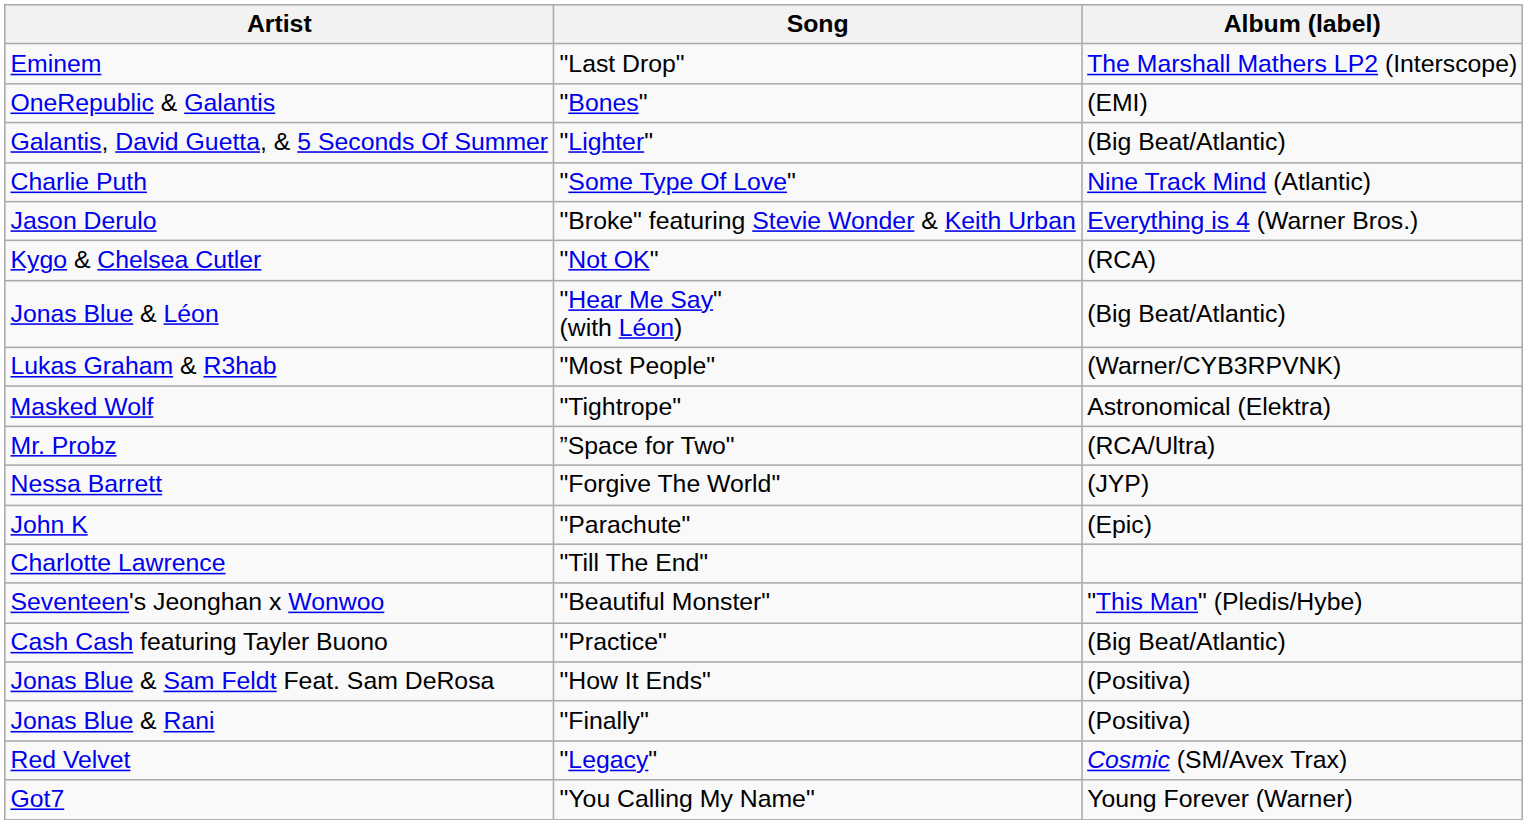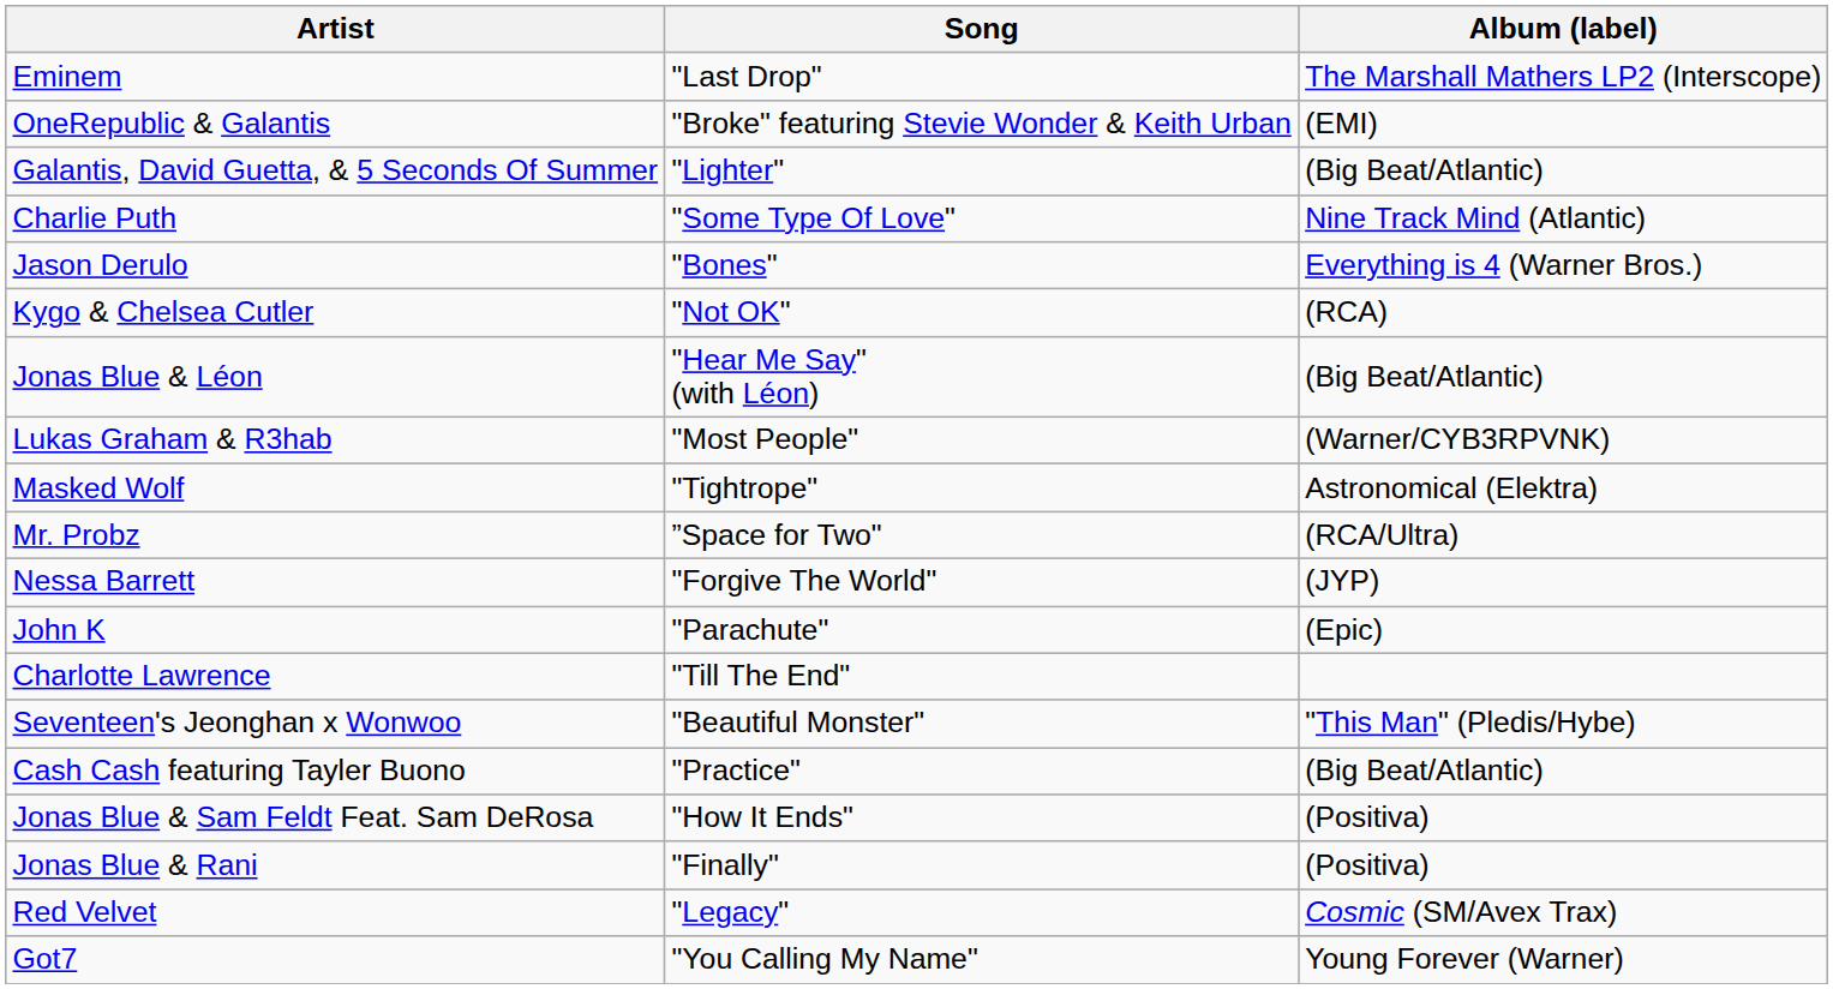OneRepublic & Galantis | Song: "Bones" -> "Broke" featuring Stevie Wonder & Keith Urban
Jason Derulo | Song: "Broke" featuring Stevie Wonder & Keith Urban -> "Bones"
